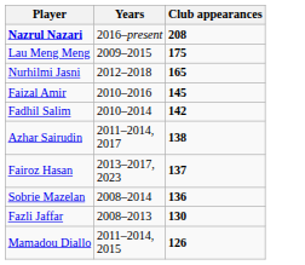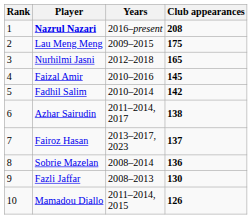+ column: Rank | 1 | 2 | 3 | 4 | 5 | 6 | 7 | 8 | 9 | 10
